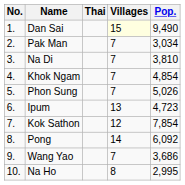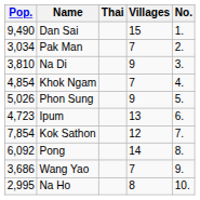columns swapped: No. <-> Pop.
Dan Sai | Villages: lightyellow background -> no background
Na Di | Villages: 7 -> 9
Phon Sung | Villages: 7 -> 9
